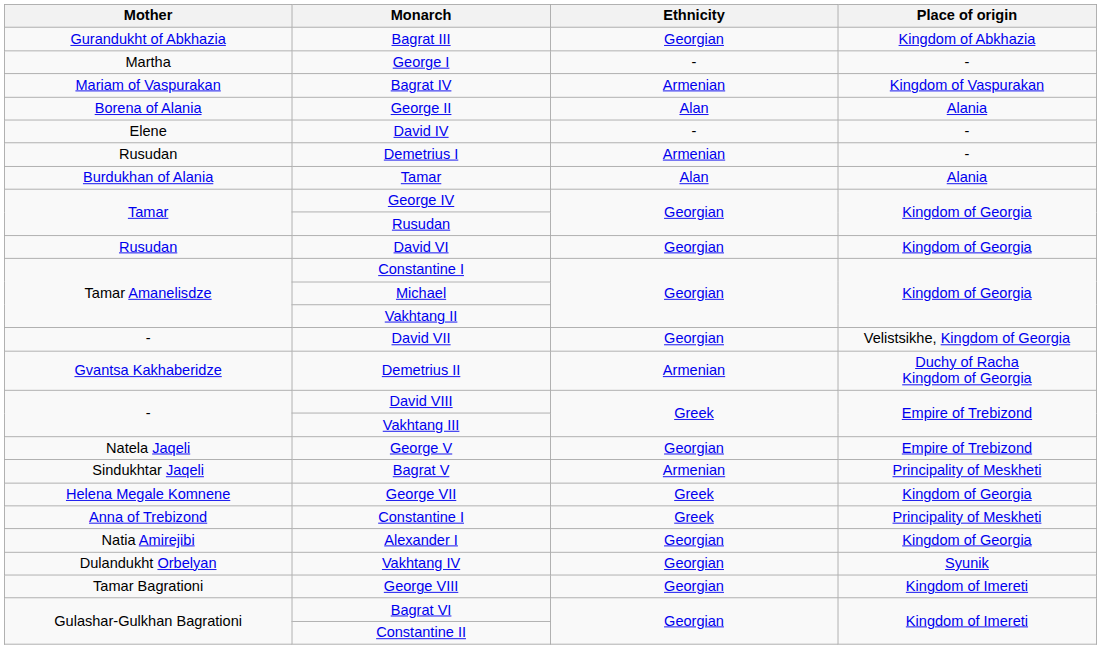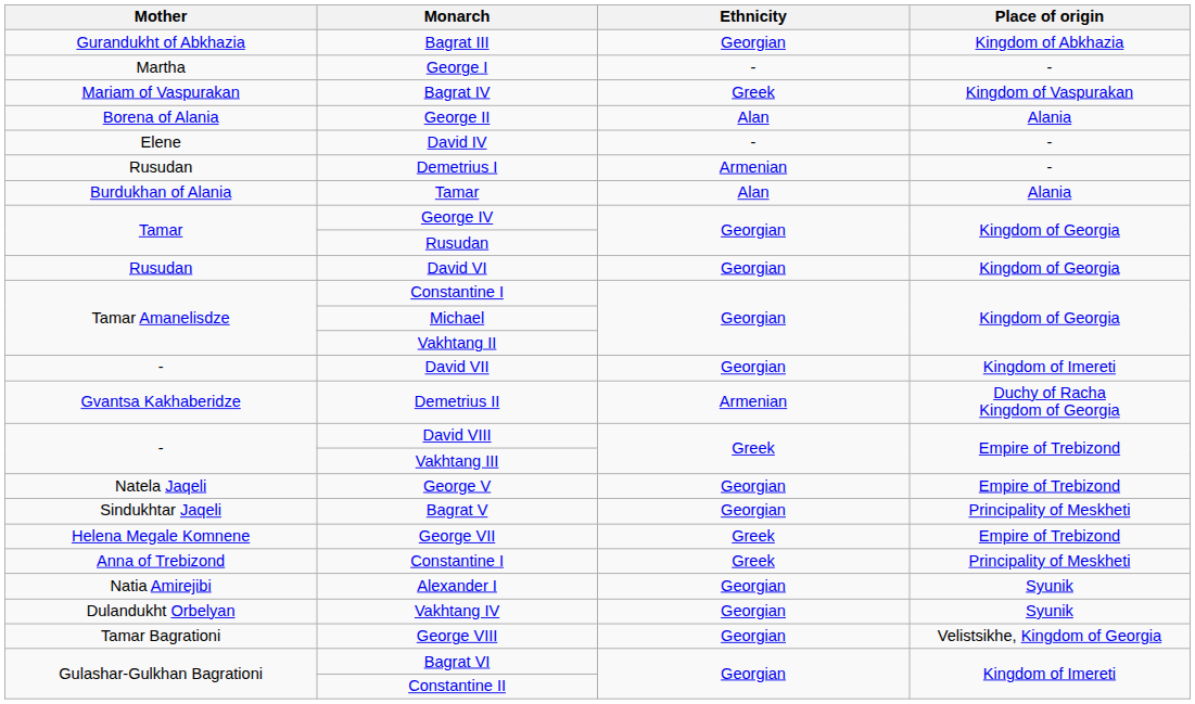Bagrat IV | Ethnicity: Armenian -> Greek
David VII | Place of origin: Velistsikhe, Kingdom of Georgia -> Kingdom of Imereti
Bagrat V | Ethnicity: Armenian -> Georgian
George VII | Place of origin: Kingdom of Georgia -> Empire of Trebizond
Alexander I | Place of origin: Kingdom of Georgia -> Syunik
George VIII | Place of origin: Kingdom of Imereti -> Velistsikhe, Kingdom of Georgia
